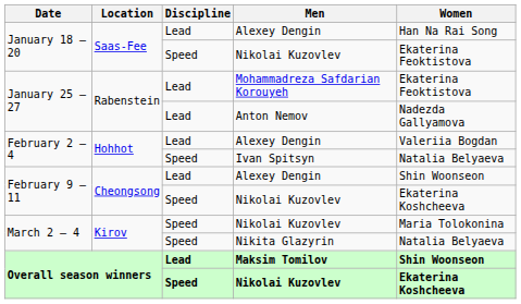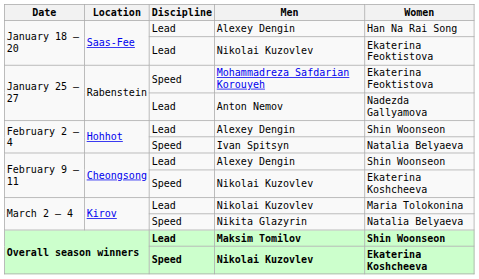January 18 – 20 / Nikolai Kuzovlev | Discipline: Speed -> Lead
Mohammadreza Safdarian Korouyeh | Discipline: Lead -> Speed
February 2 – 4 / Alexey Dengin | Women: Valeriia Bogdan -> Shin Woonseon
March 2 – 4 / Nikolai Kuzovlev | Discipline: Speed -> Lead
